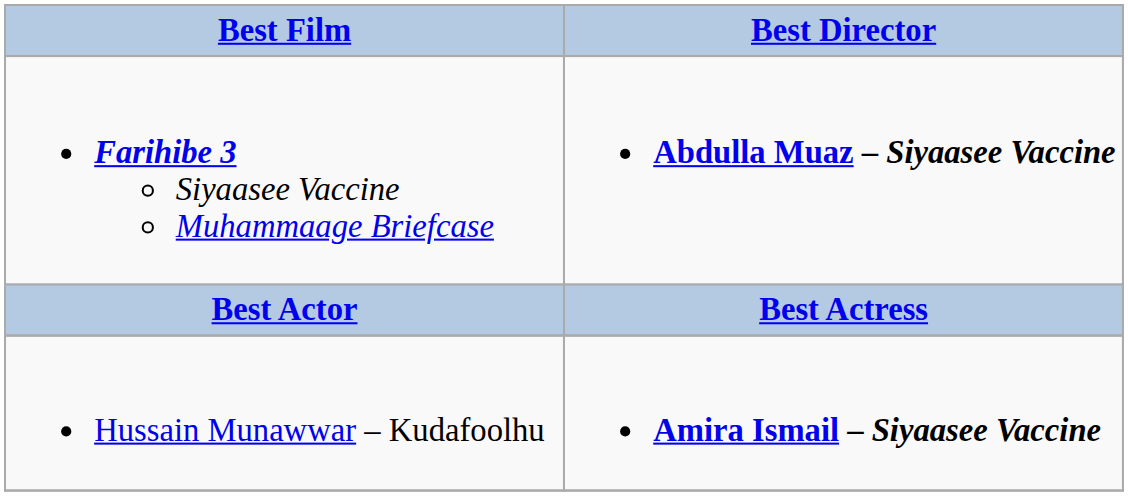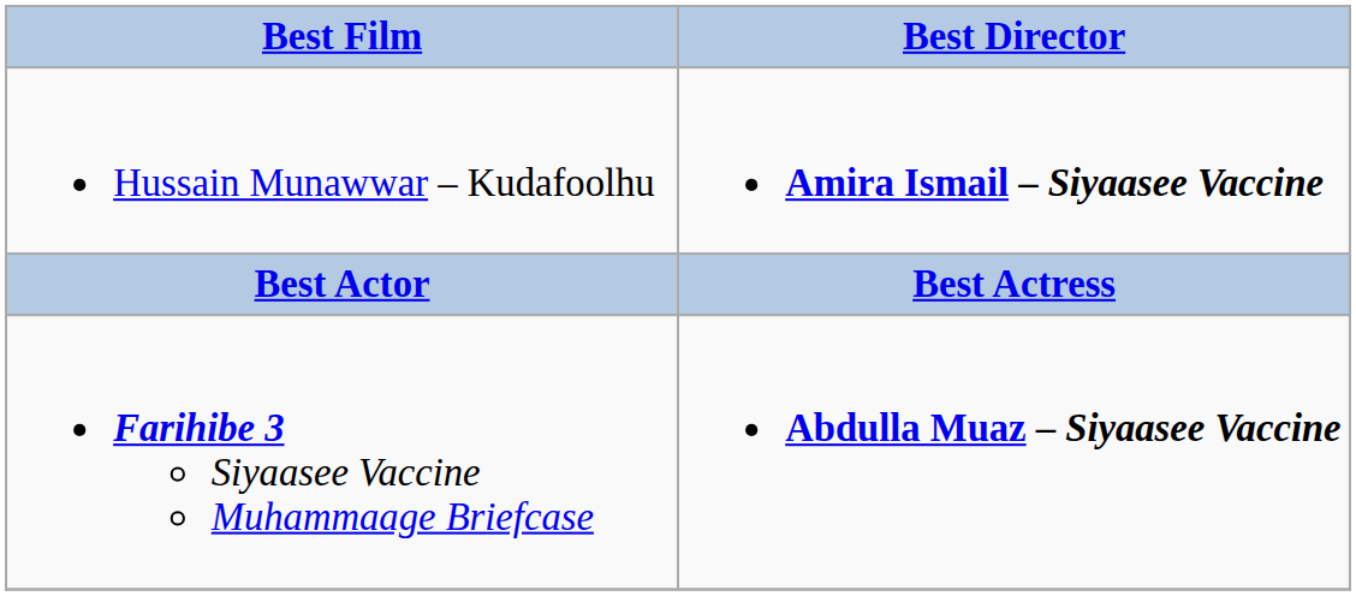rows swapped: Farihibe 3 Siyaasee Vaccine Muhammaage Briefcase <-> Hussain Munawwar – Kudafoolhu
